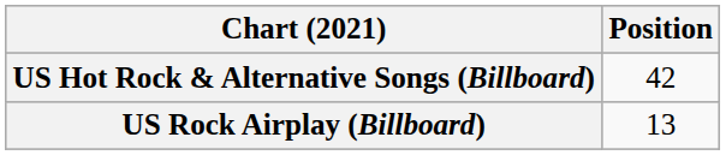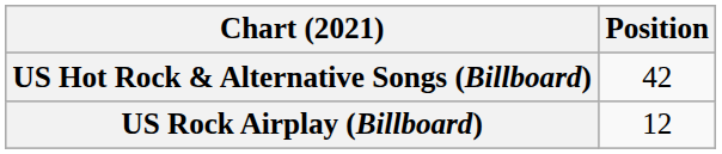US Rock Airplay (Billboard) | Position: 13 -> 12
